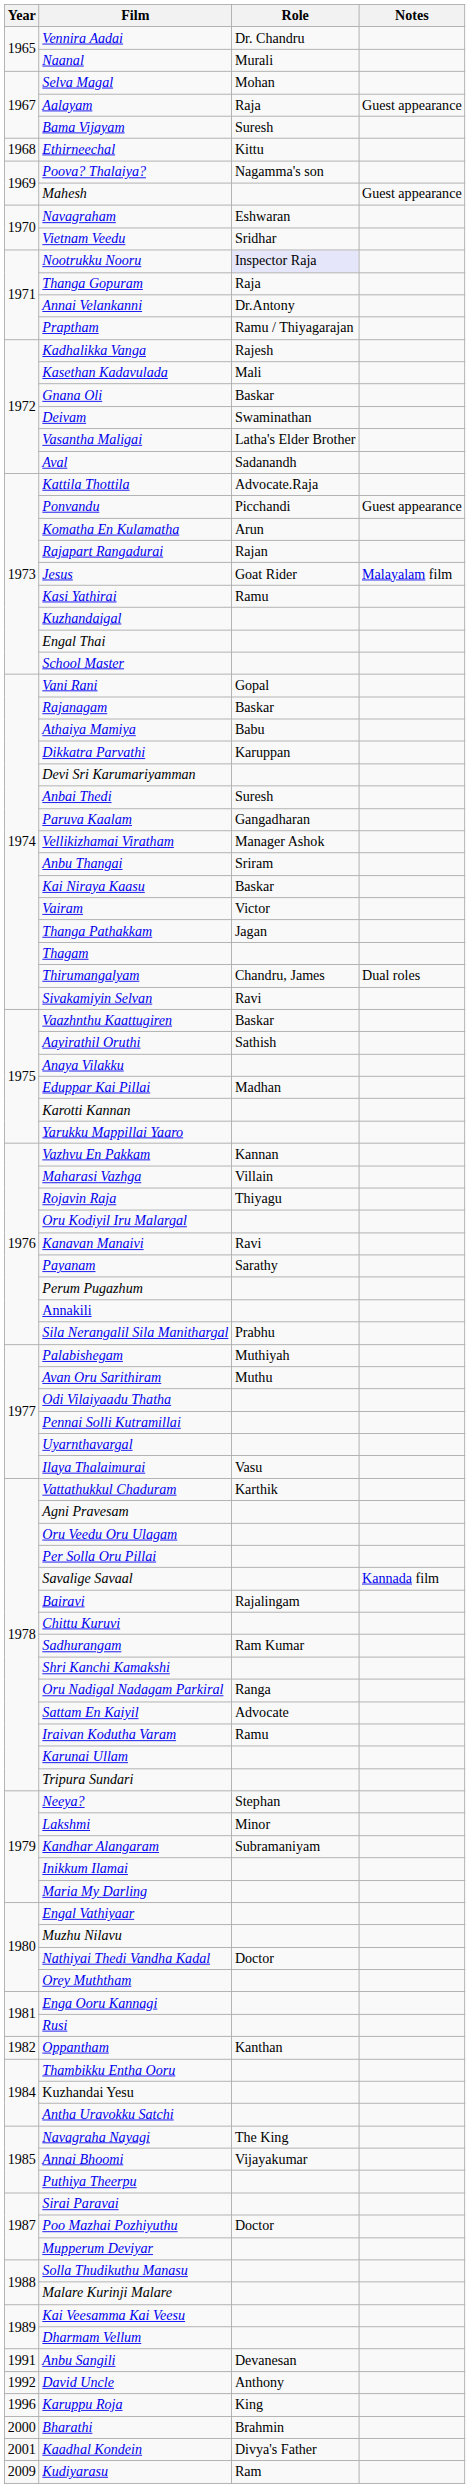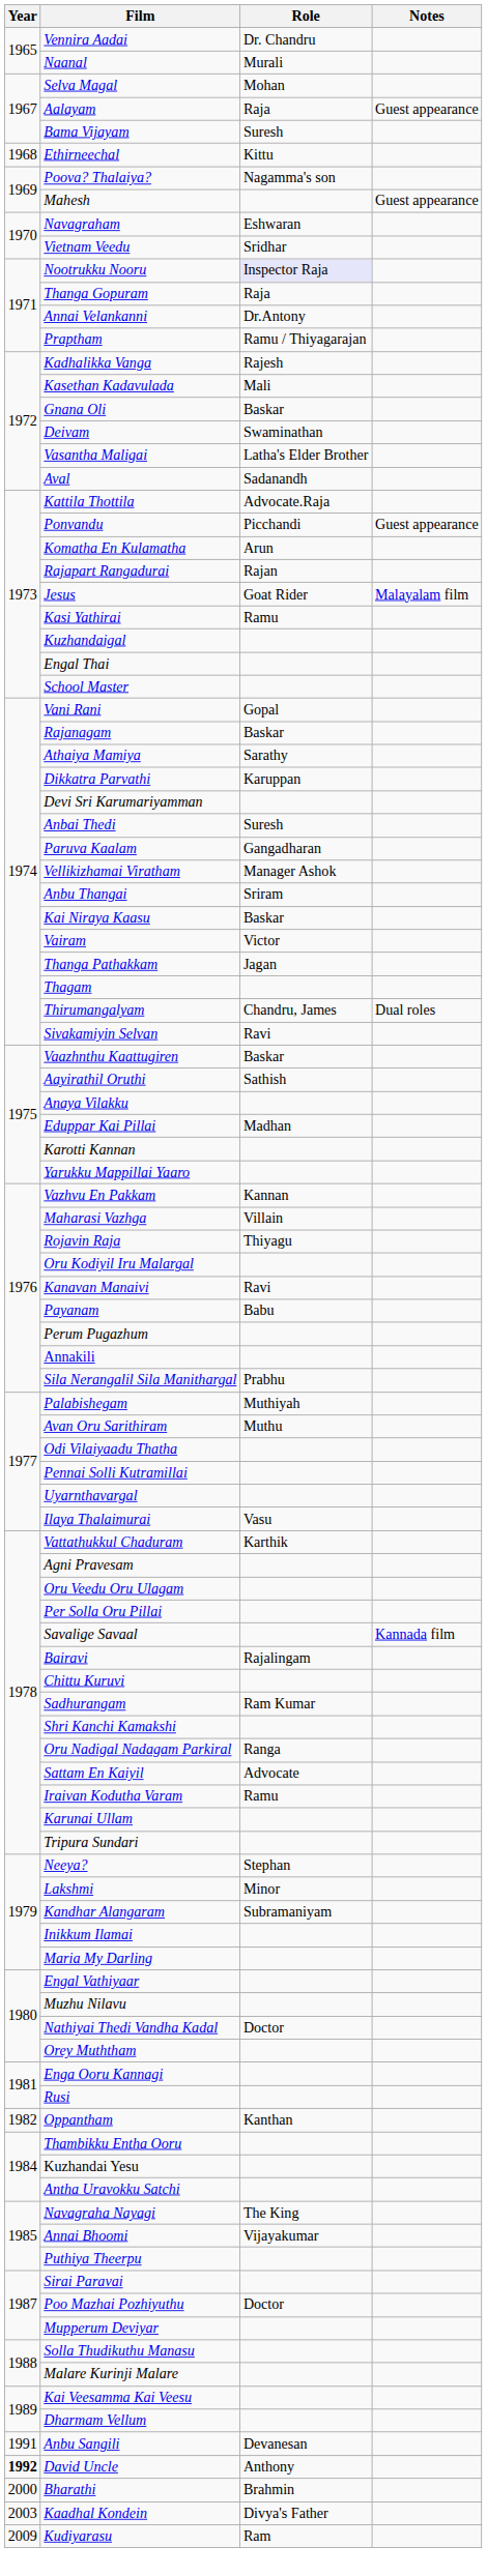Athaiya Mamiya | Role: Babu -> Sarathy
Payanam | Role: Sarathy -> Babu
David Uncle | Year: normal -> bold
- row: 1996 | Karuppu Roja | King
Kaadhal Kondein | Year: 2001 -> 2003
